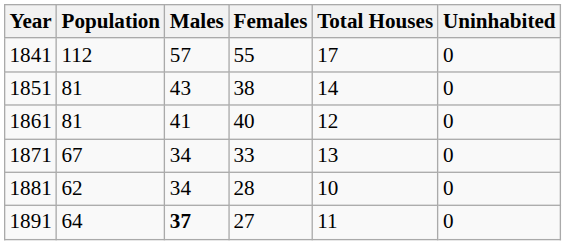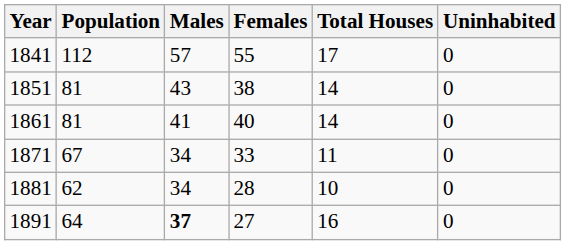1861 | Total Houses: 12 -> 14
1871 | Total Houses: 13 -> 11
1891 | Total Houses: 11 -> 16
